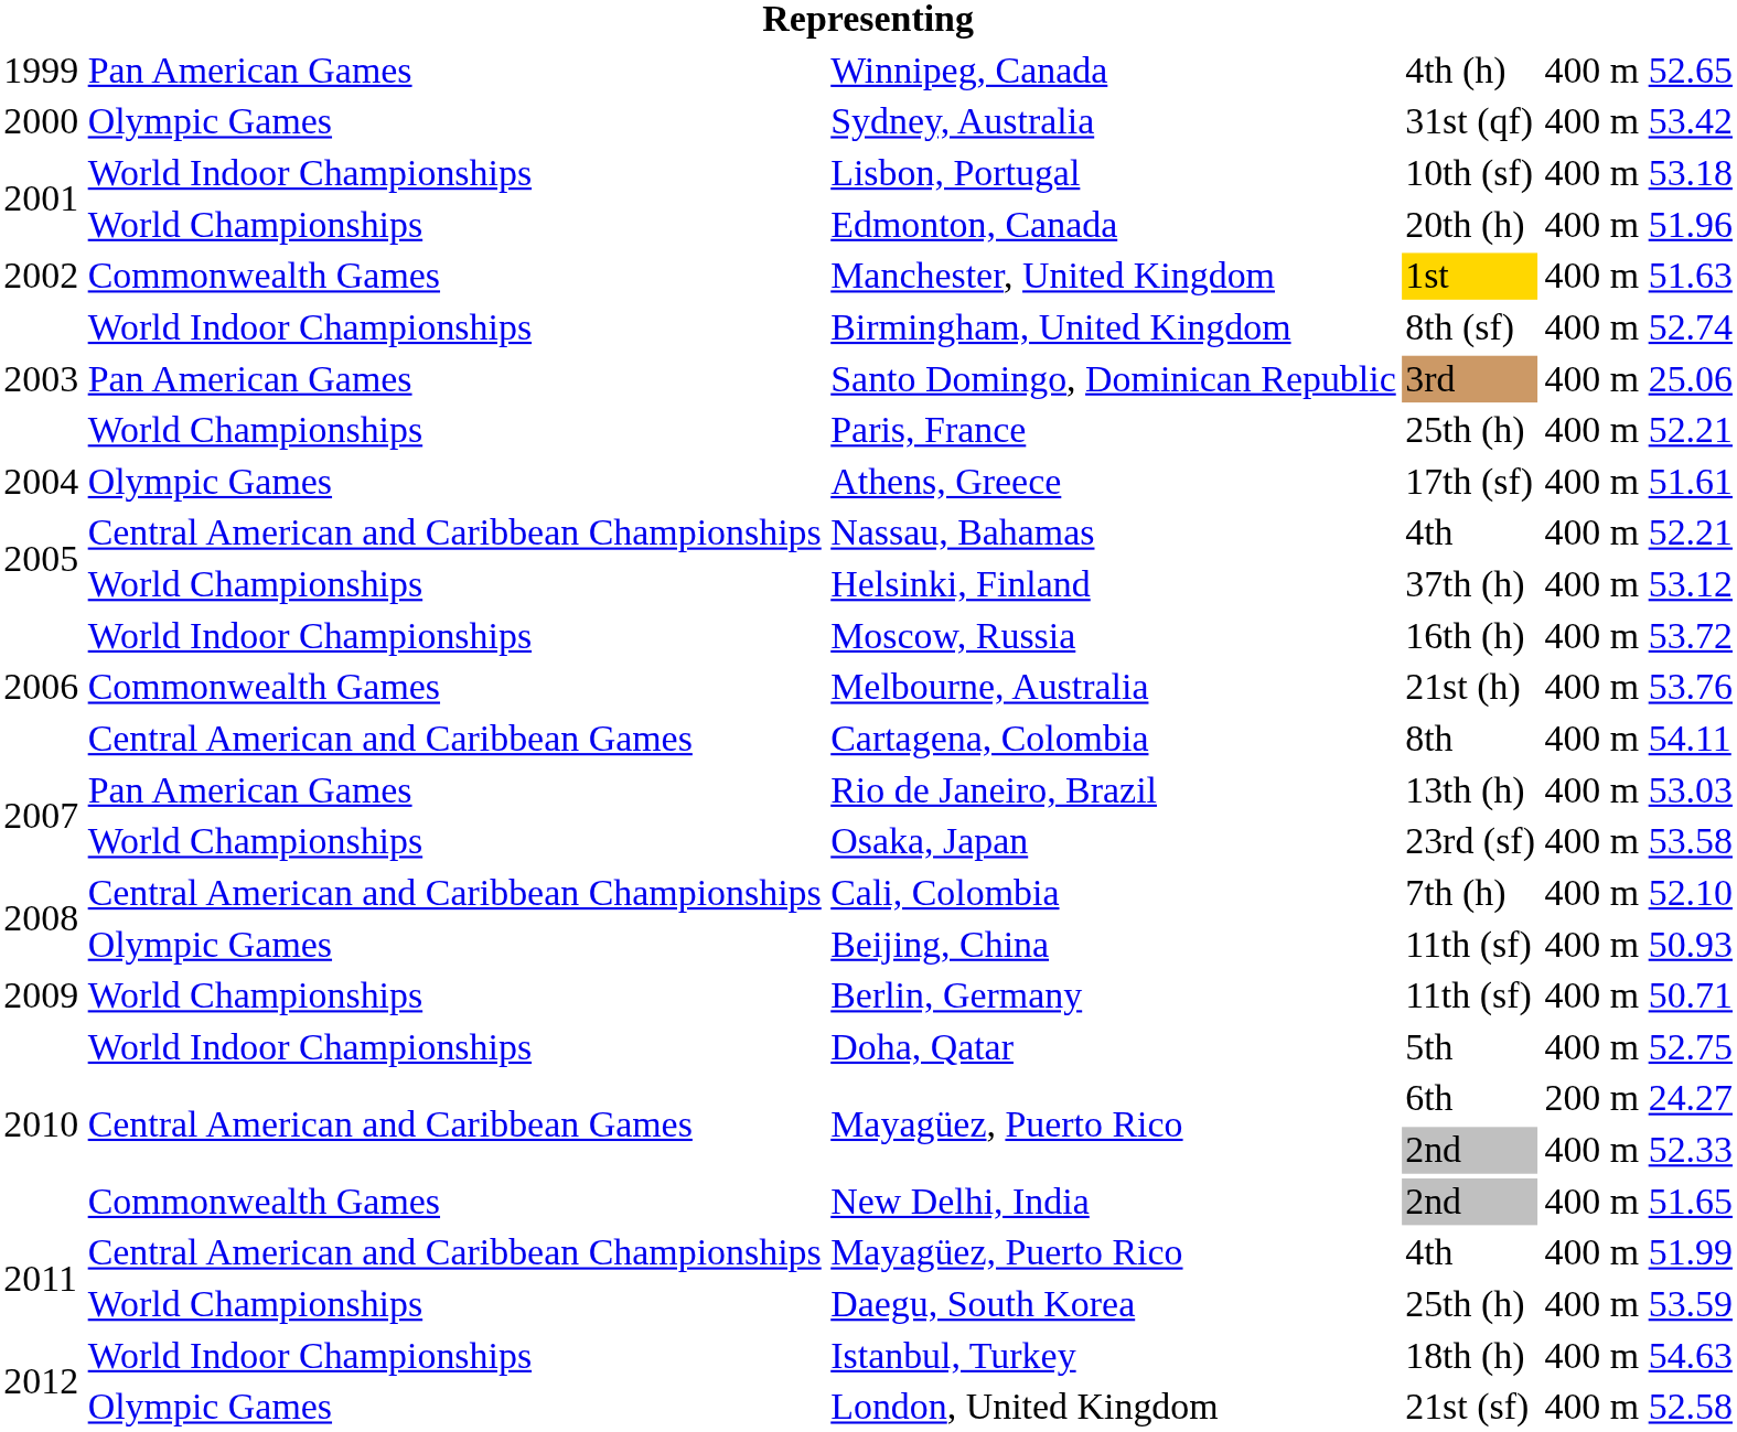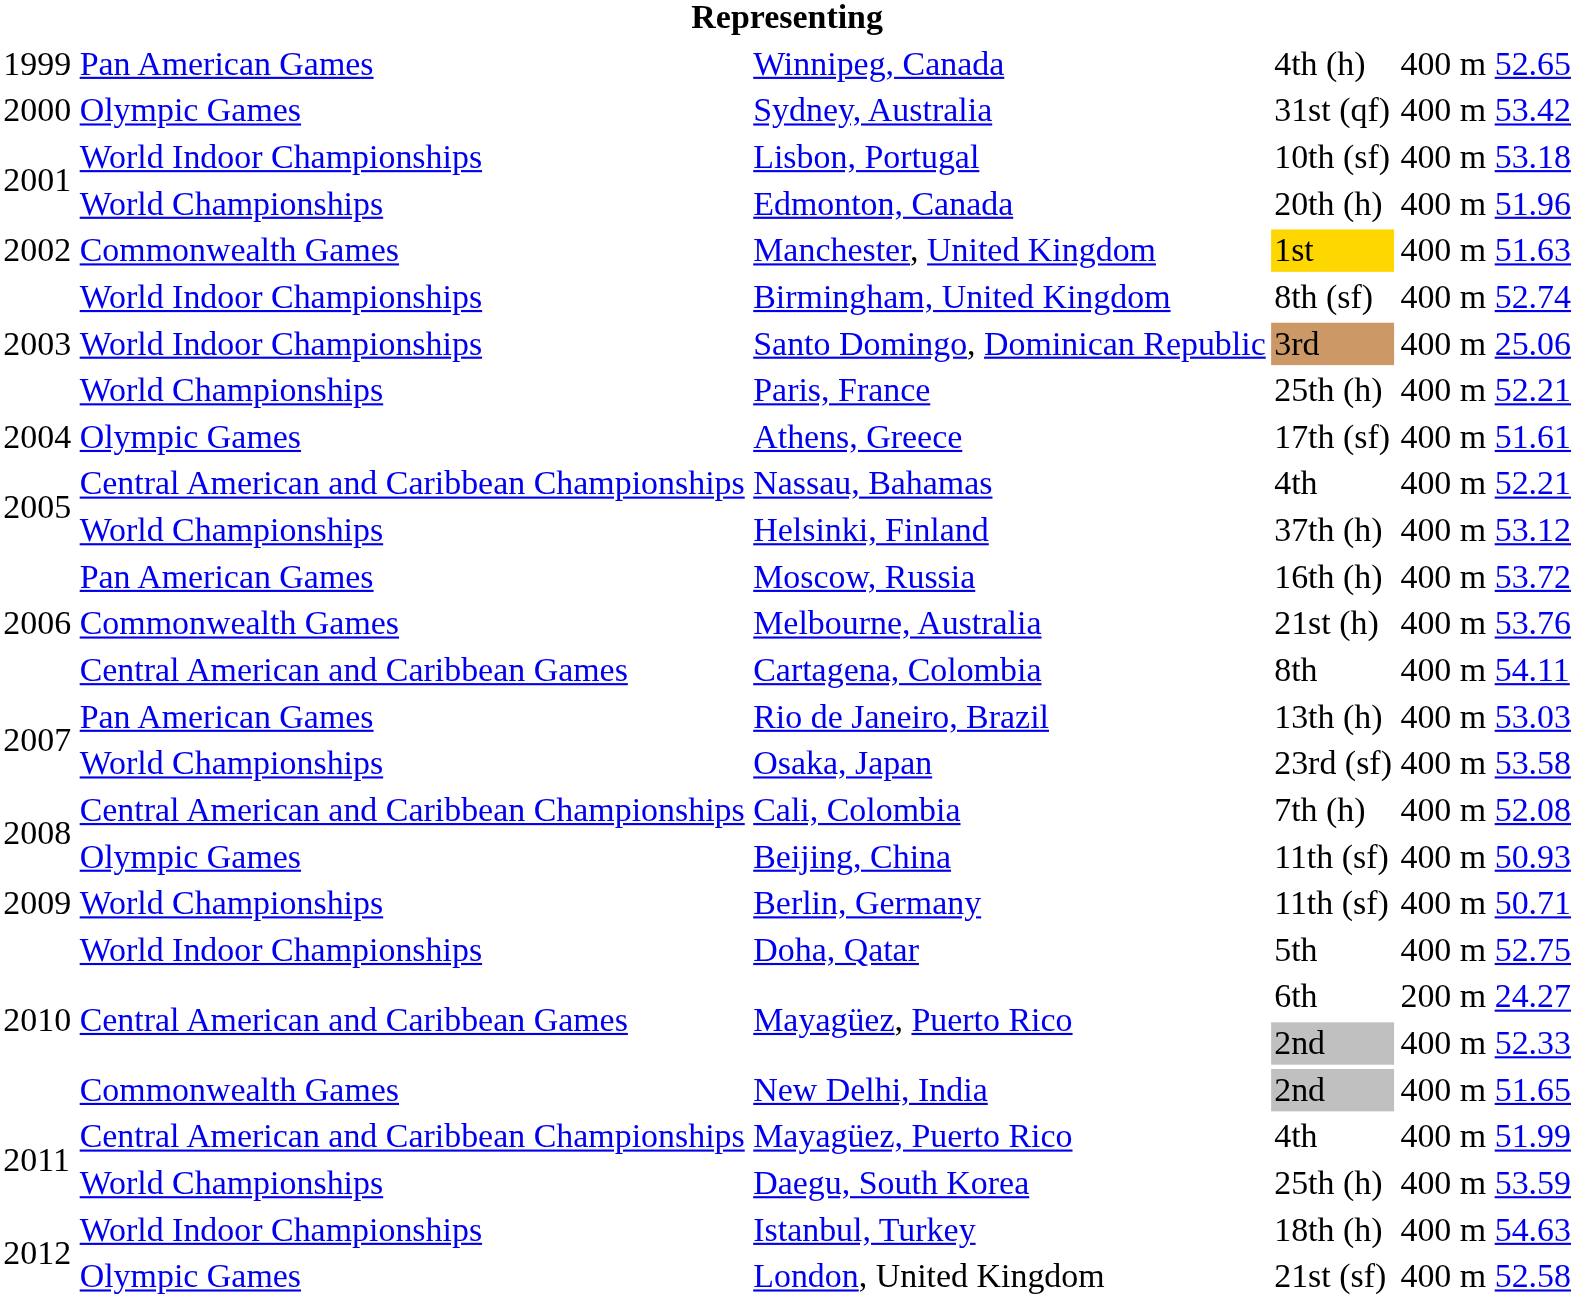Santo Domingo, Dominican Republic | column 2: Pan American Games -> World Indoor Championships
Moscow, Russia | column 2: World Indoor Championships -> Pan American Games
Cali, Colombia | column 6: 52.10 -> 52.08
